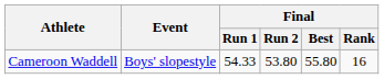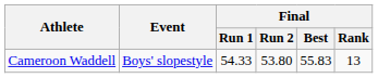Cameroon Waddell | Final / Best: 55.80 -> 55.83
Cameroon Waddell | Final / Rank: 16 -> 13
